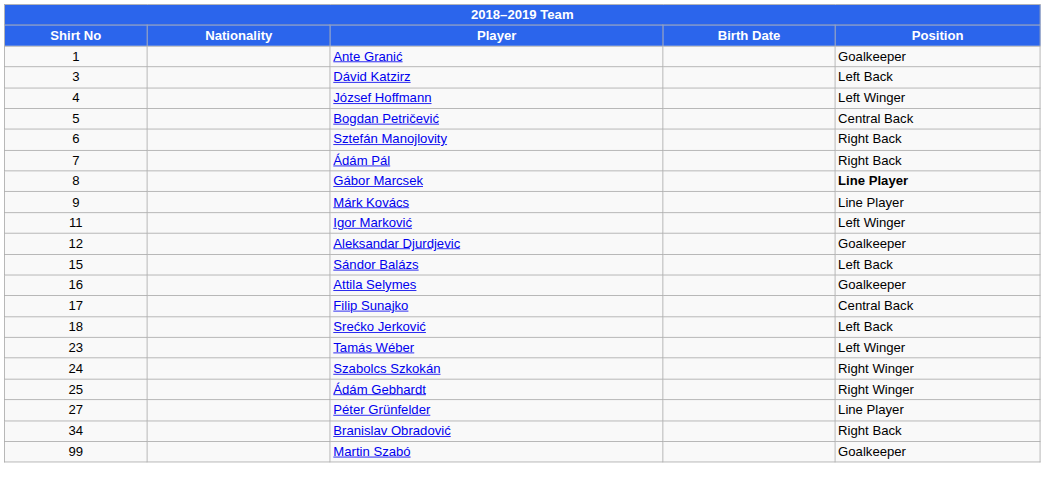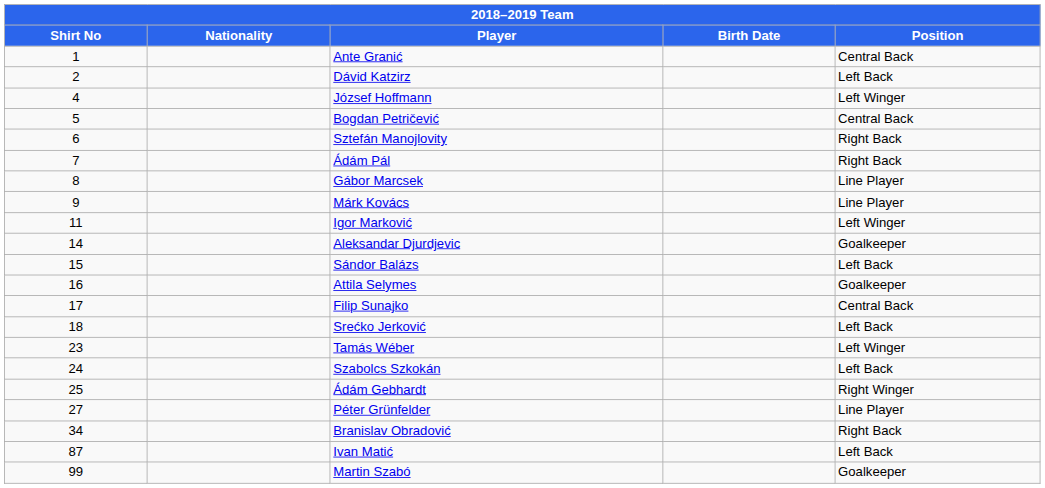Ante Granić | Position: Goalkeeper -> Central Back
Dávid Katzirz | Shirt No: 3 -> 2
Gábor Marcsek | Position: bold -> normal
Aleksandar Djurdjevic | Shirt No: 12 -> 14
Szabolcs Szkokán | Position: Right Winger -> Left Back
+ row: 87 | Ivan Matić | Left Back
